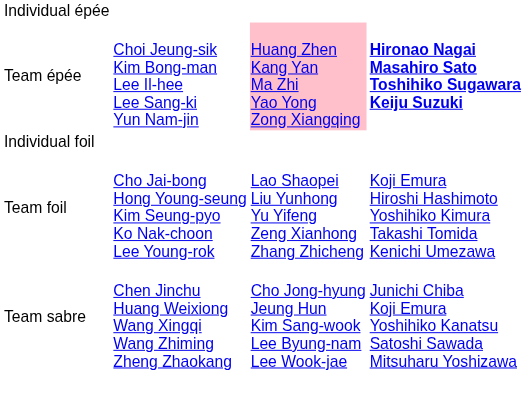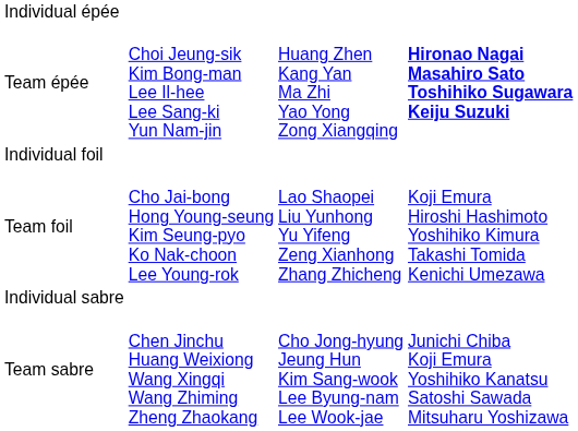Team épée | column 3: pink background -> no background
+ row: Individual sabre
